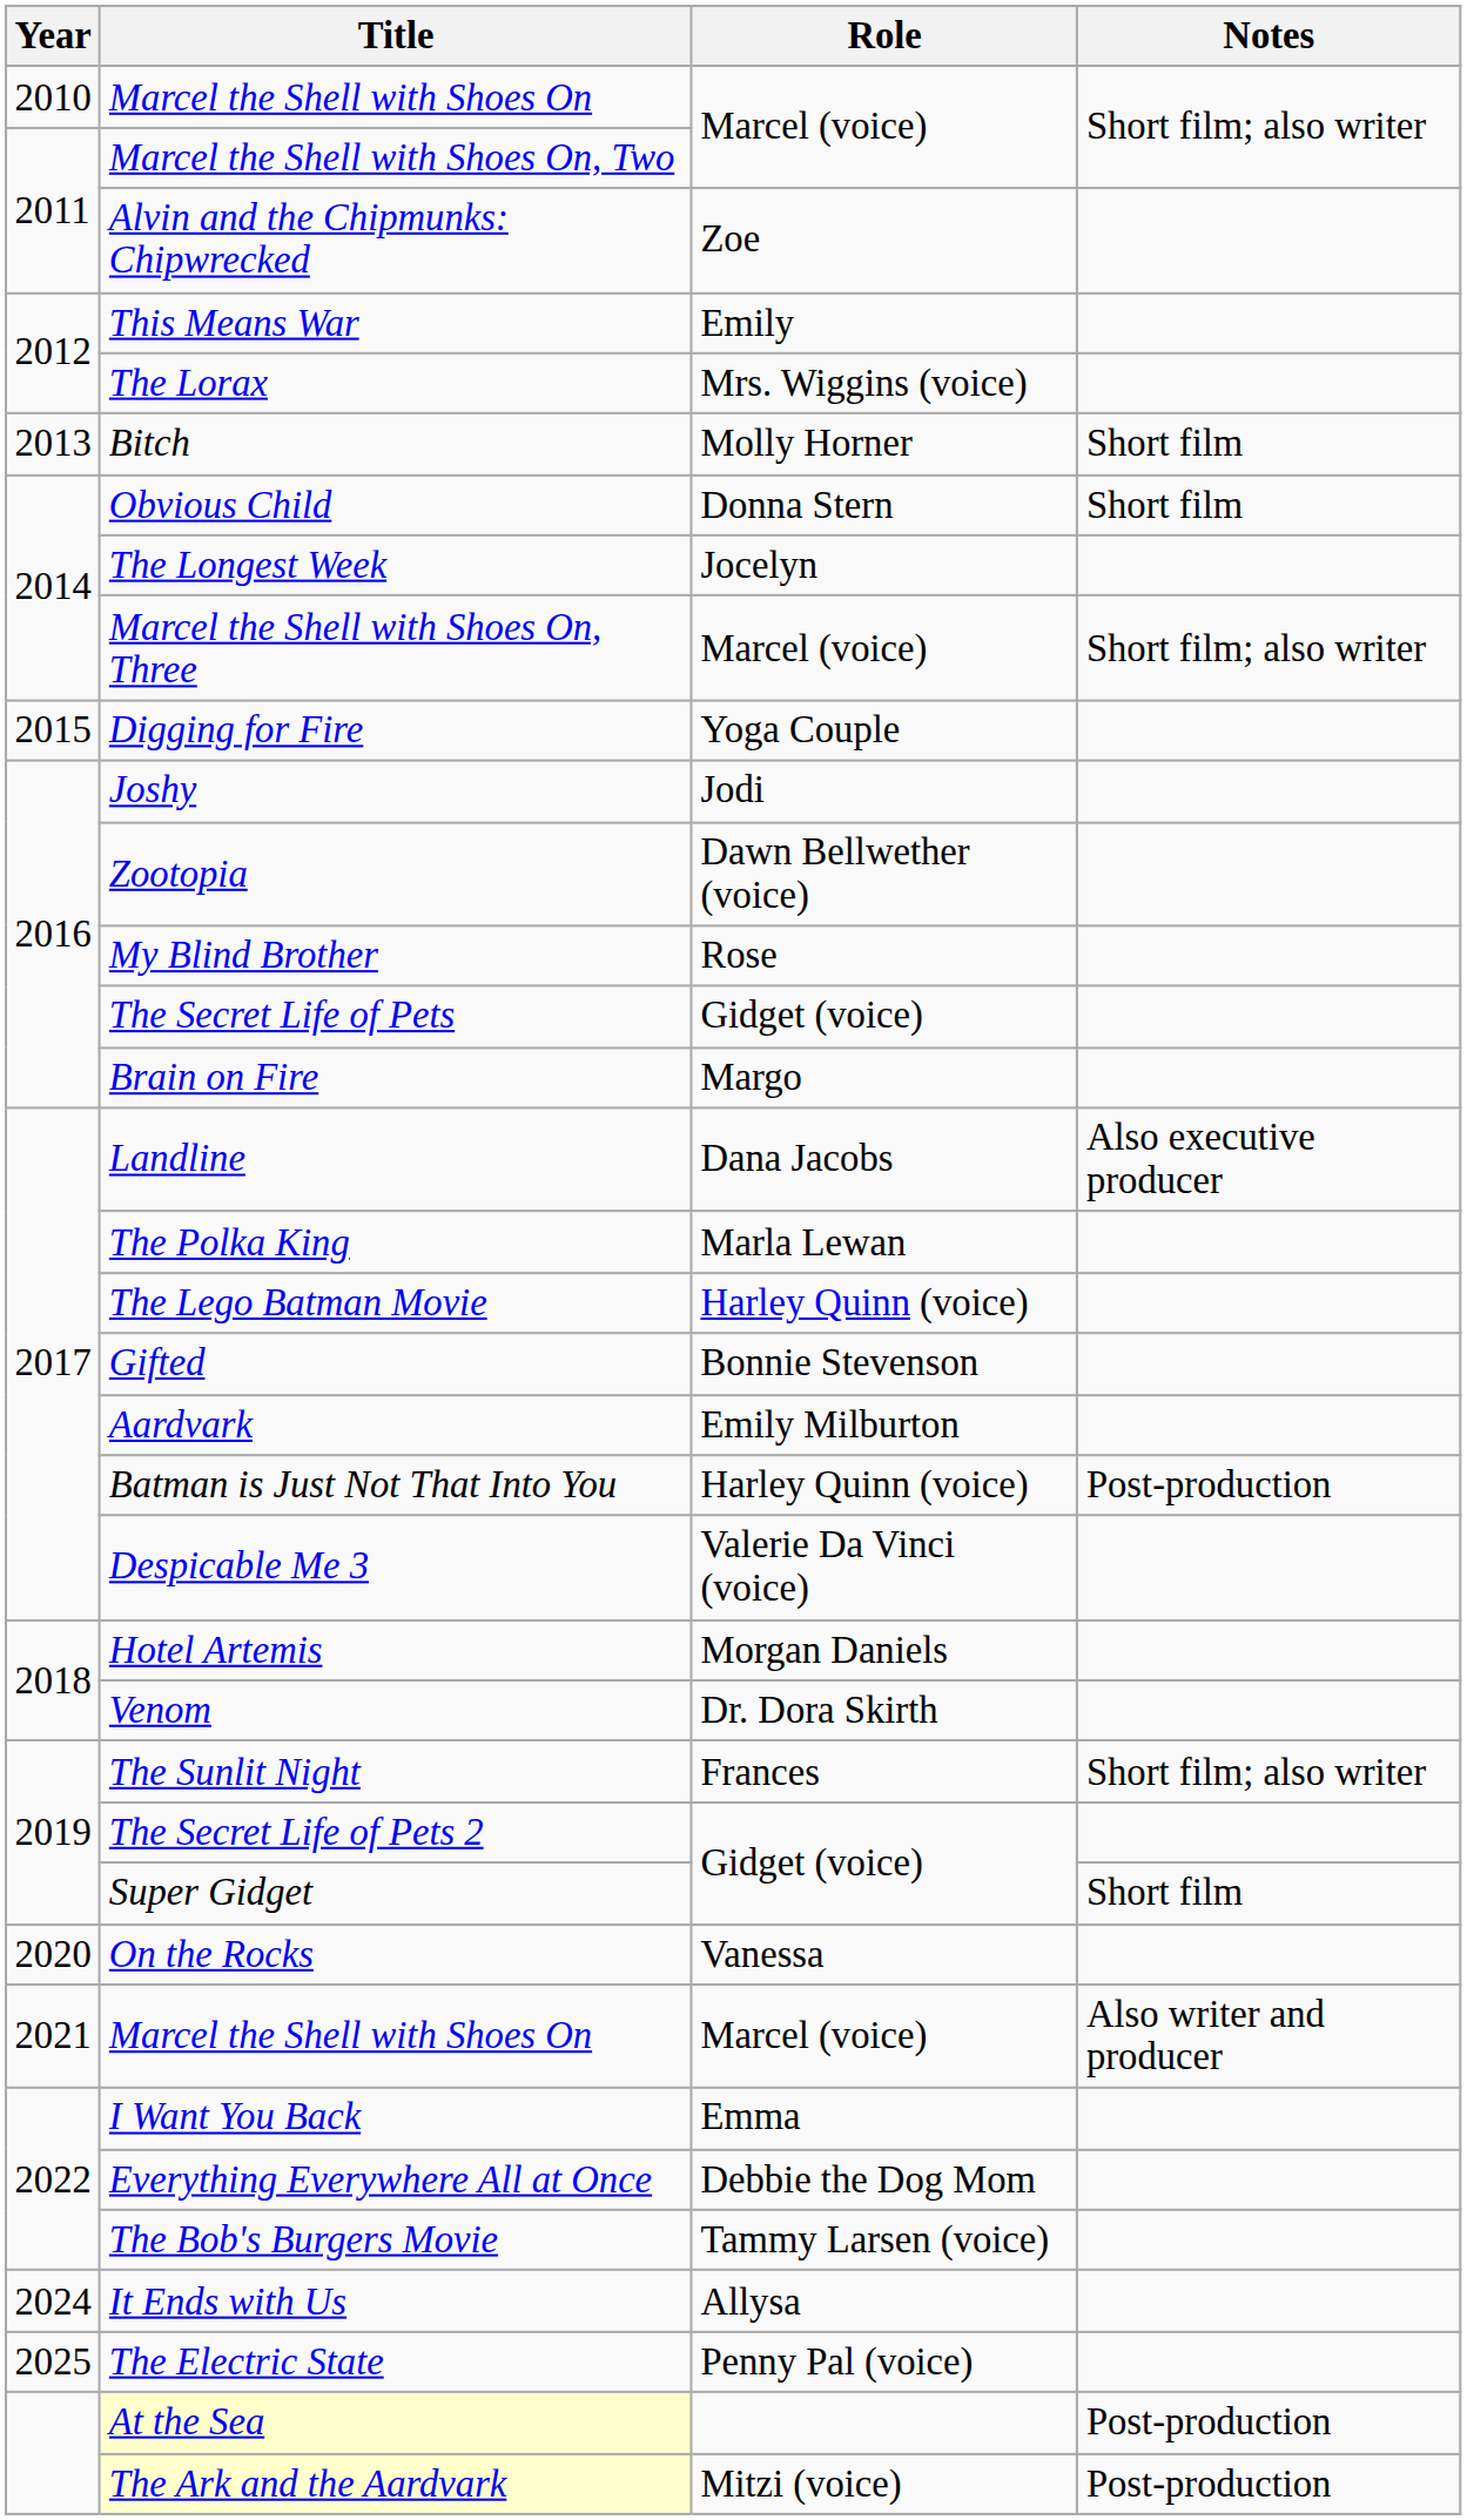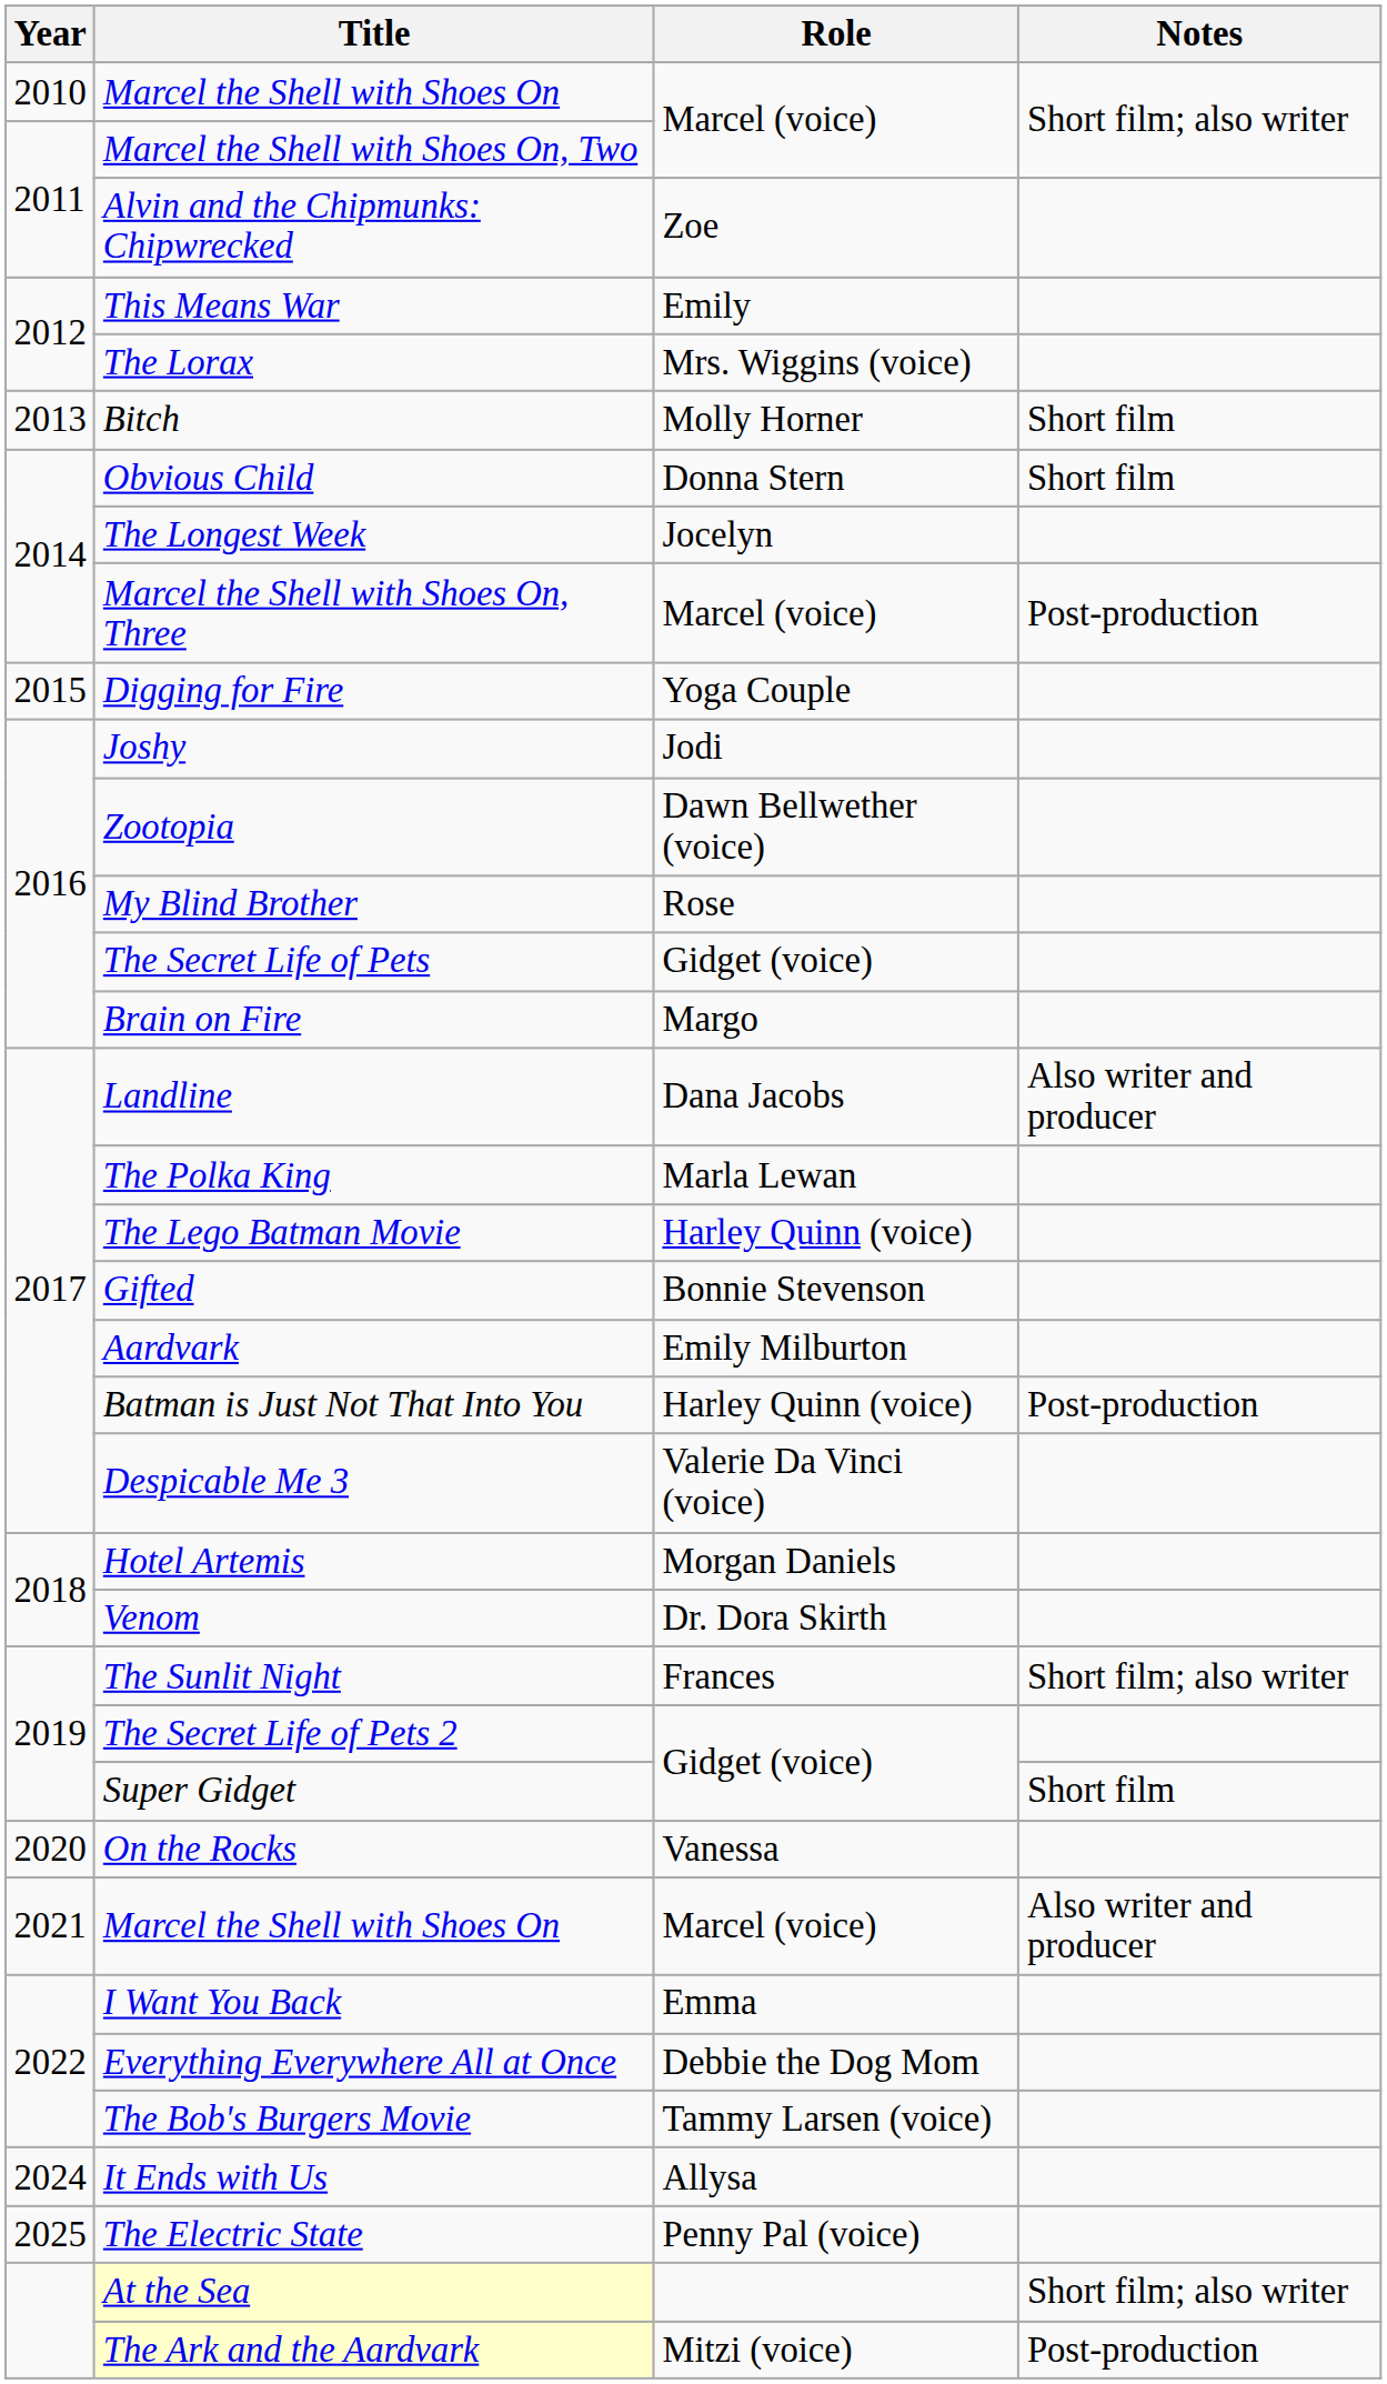Marcel the Shell with Shoes On, Three | Notes: Short film; also writer -> Post-production
Landline | Notes: Also executive producer -> Also writer and producer
At the Sea | Notes: Post-production -> Short film; also writer
